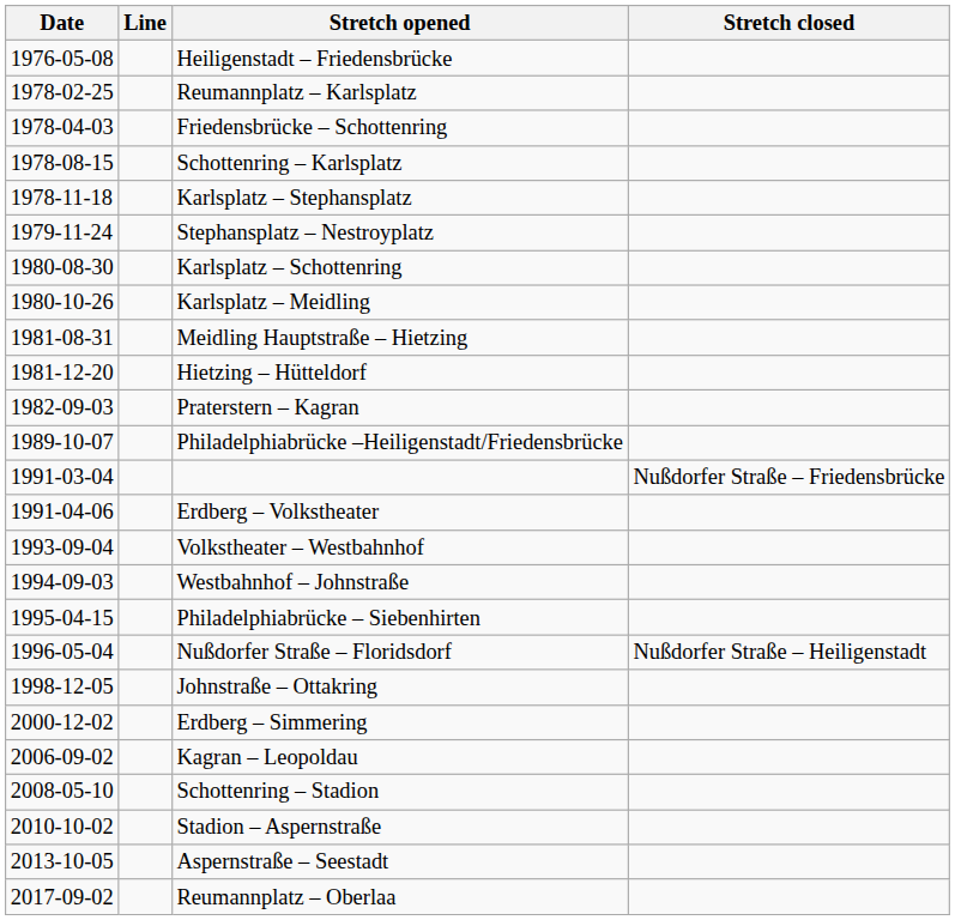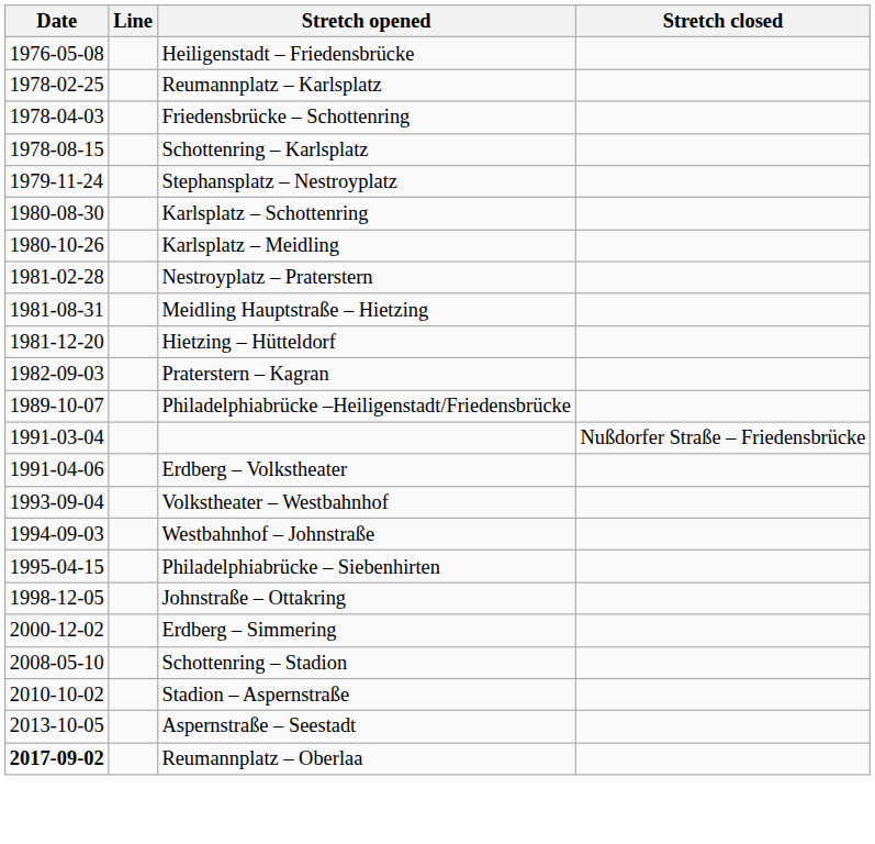- row: 1978-11-18 | Karlsplatz – Stephansplatz
+ row: 1981-02-28 | Nestroyplatz – Praterstern
- row: 1996-05-04 | Nußdorfer Straße – Floridsdorf | Nußdorfer Straße – Heiligenstadt
- row: 2006-09-02 | Kagran – Leopoldau
Reumannplatz – Oberlaa | Date: normal -> bold
